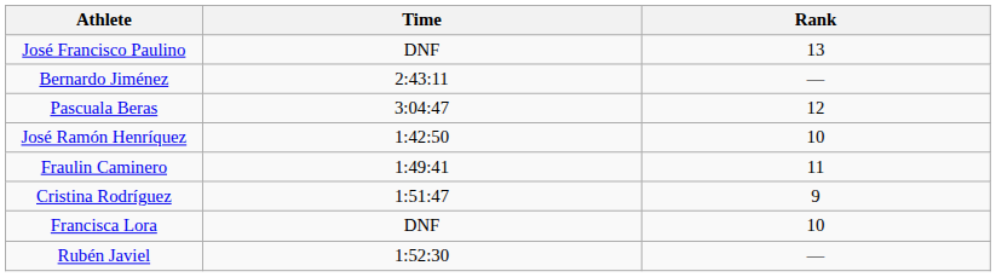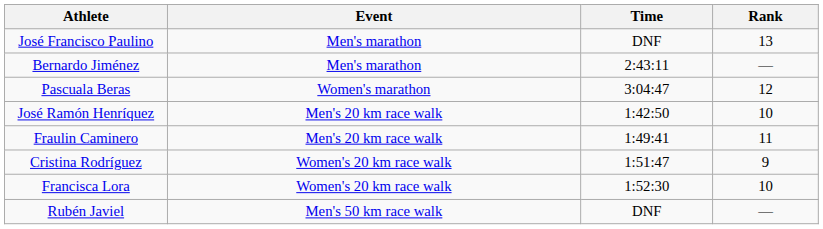+ column: Event | Men's marathon | Men's marathon | Women's marathon | Men's 20 km race walk | Men's 20 km race walk | Women's 20 km race walk | Women's 20 km race walk | Men's 50 km race walk
Francisca Lora | Time: DNF -> 1:52:30
Rubén Javiel | Time: 1:52:30 -> DNF
